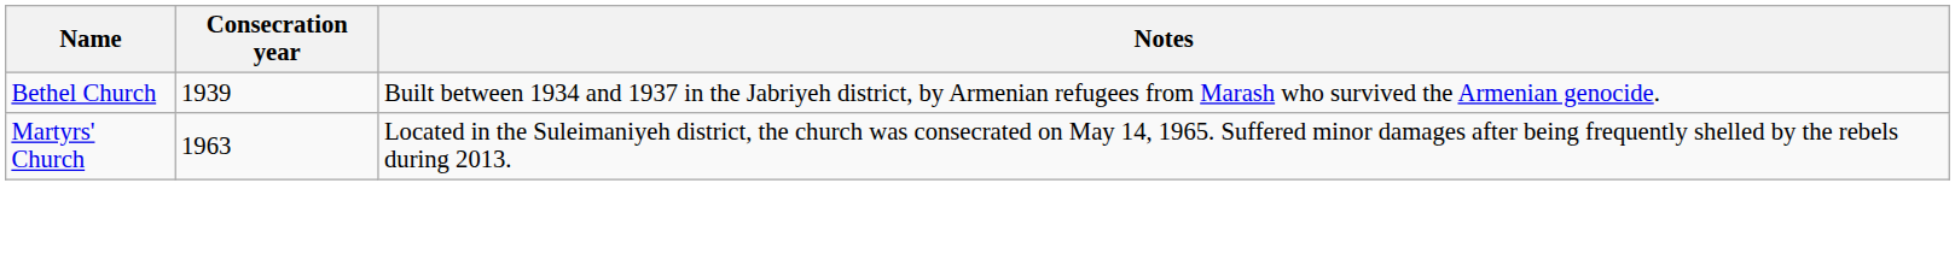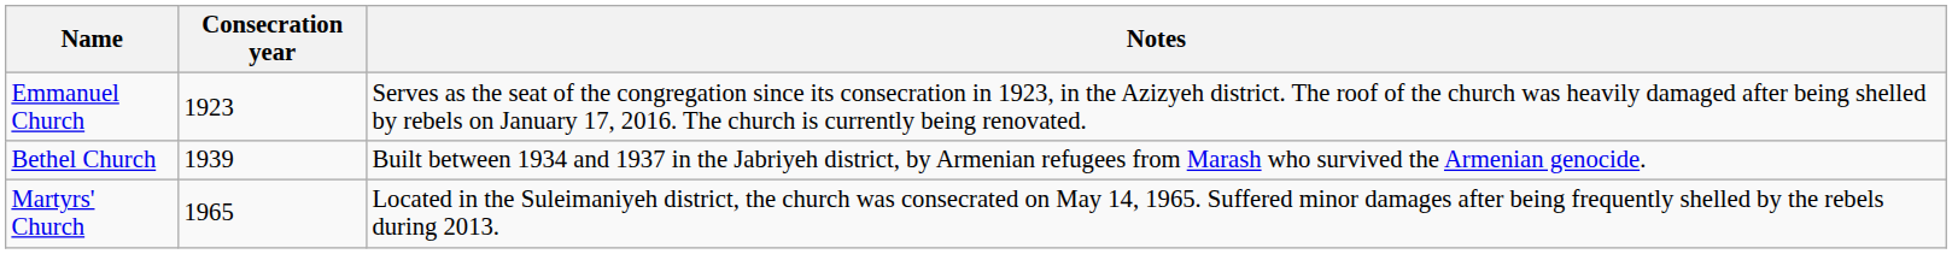+ row: Emmanuel Church | 1923 | Serves as the seat of the congregation since its consecration in 1923, in the Azizyeh district. The roof of the church was heavily damaged after being shelled by rebels on January 17, 2016. The church is currently being renovated.
Martyrs' Church | Consecration year: 1963 -> 1965
